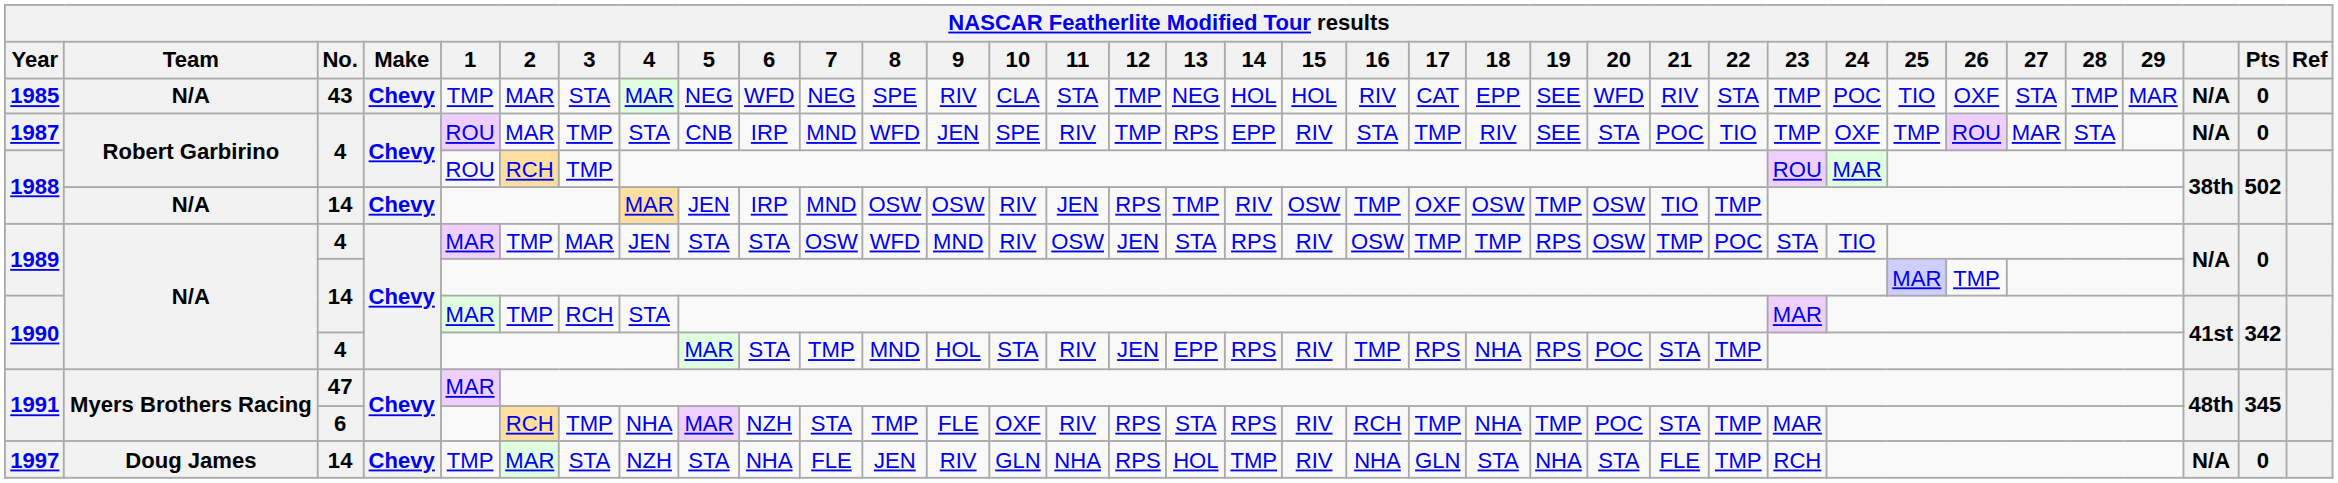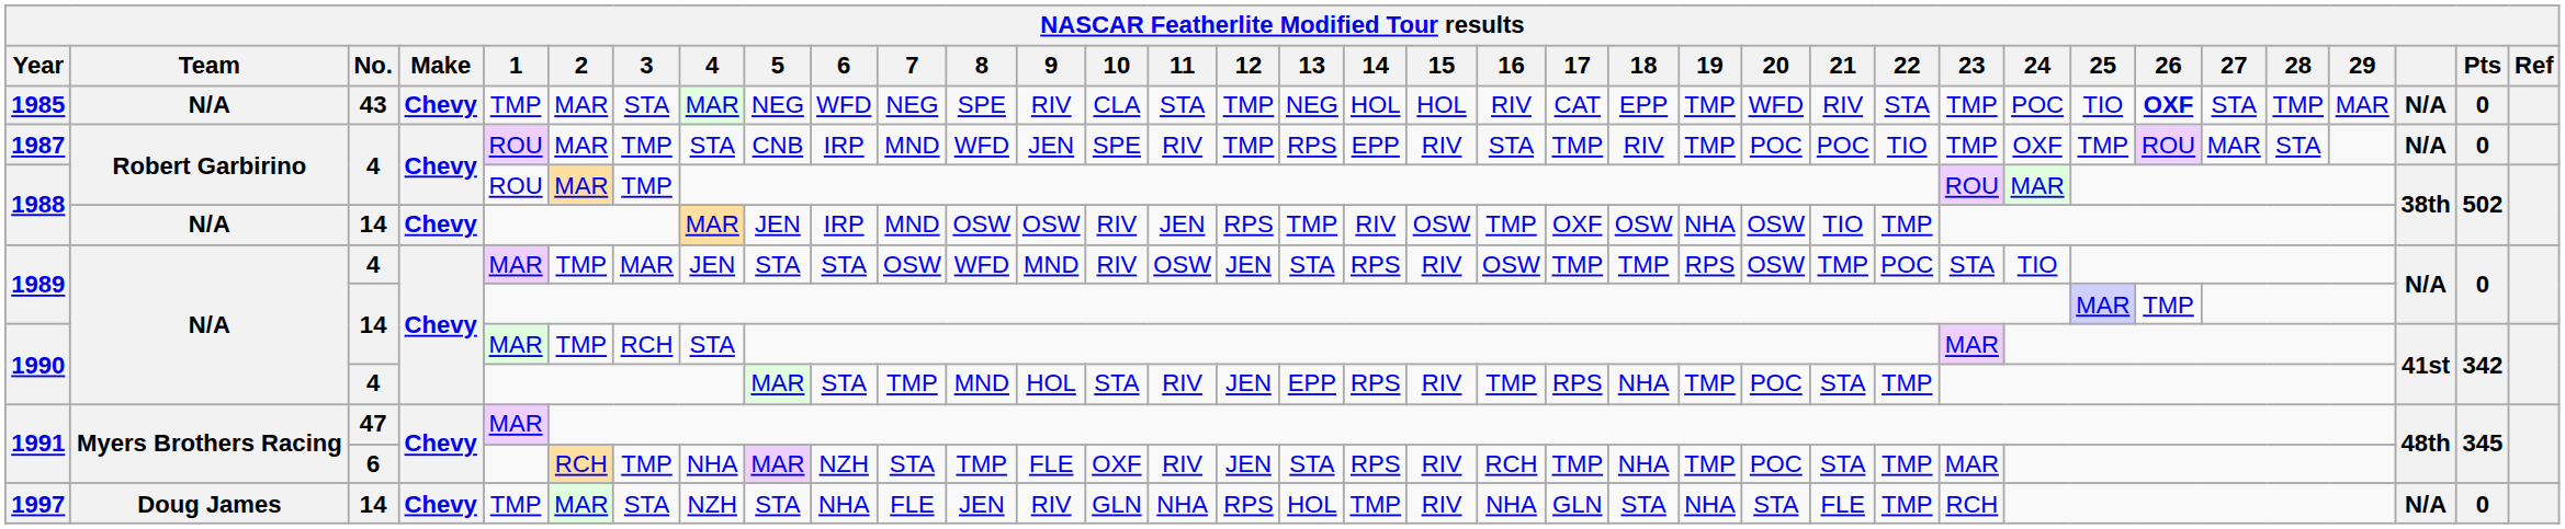1985 | 19: SEE -> TMP
1985 | 26: normal -> bold
1987 | 19: SEE -> TMP
1987 | 20: STA -> POC
1988 / 4 | 2: RCH -> MAR
1988 / 14 | 19: TMP -> NHA
1990 / 4 | 19: RPS -> TMP
1991 / 6 | 12: RPS -> JEN
